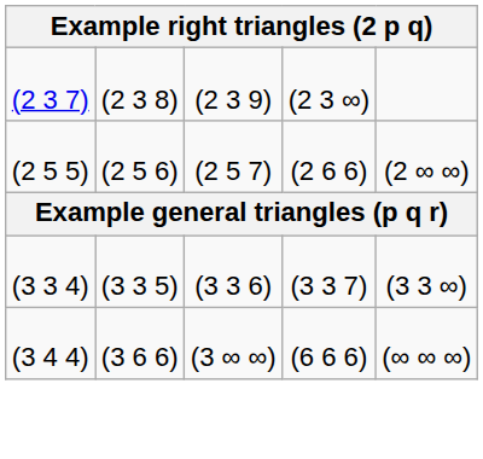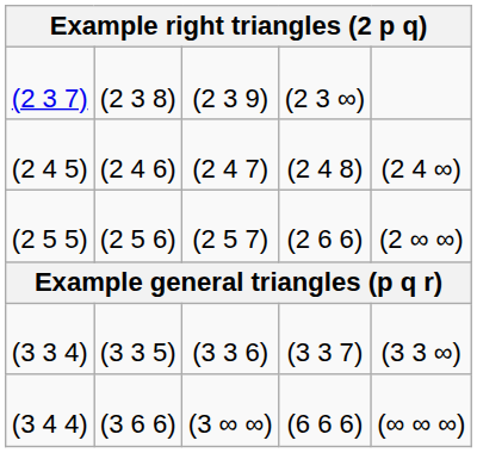+ row: (2 4 5) | (2 4 6) | (2 4 7) | (2 4 8) | (2 4 ∞)
